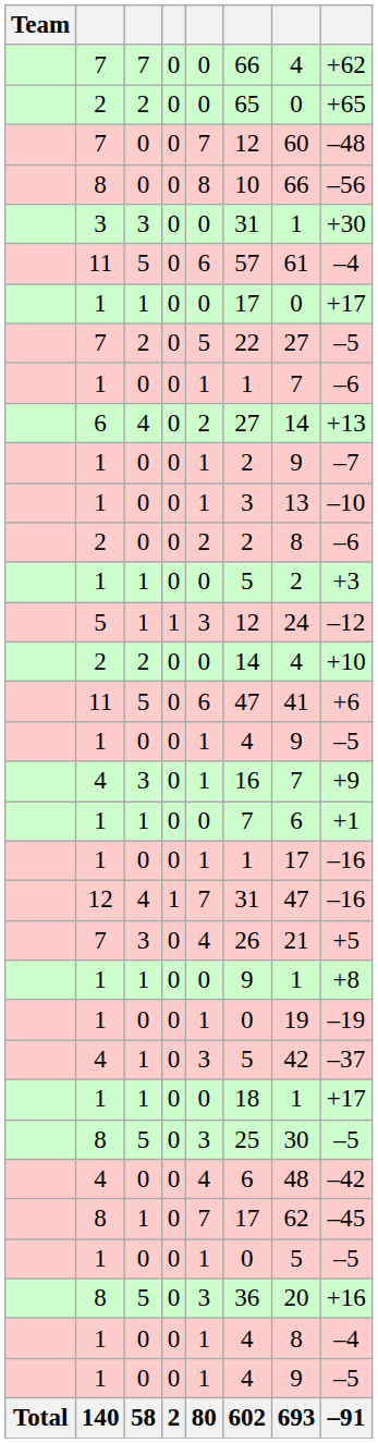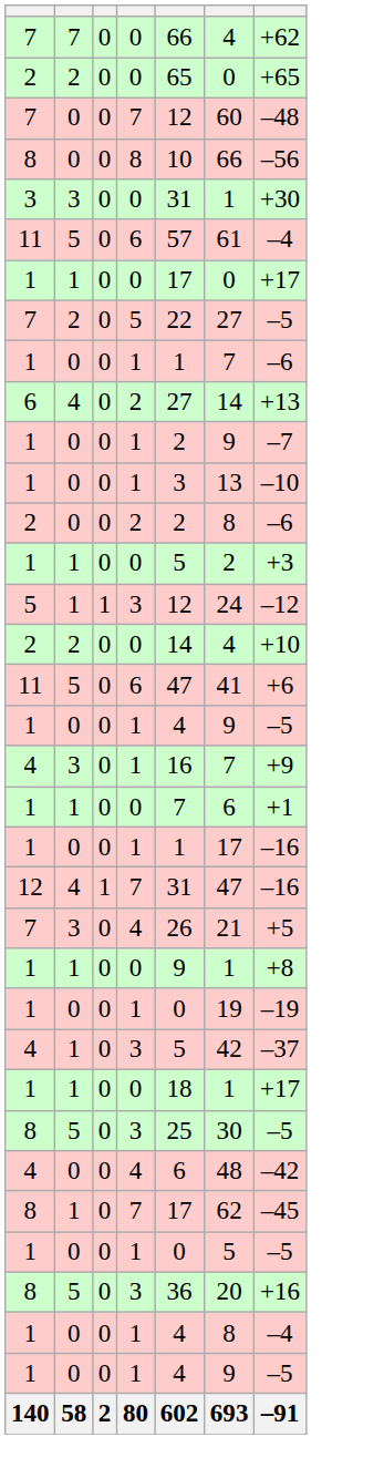- column: Team | Total
